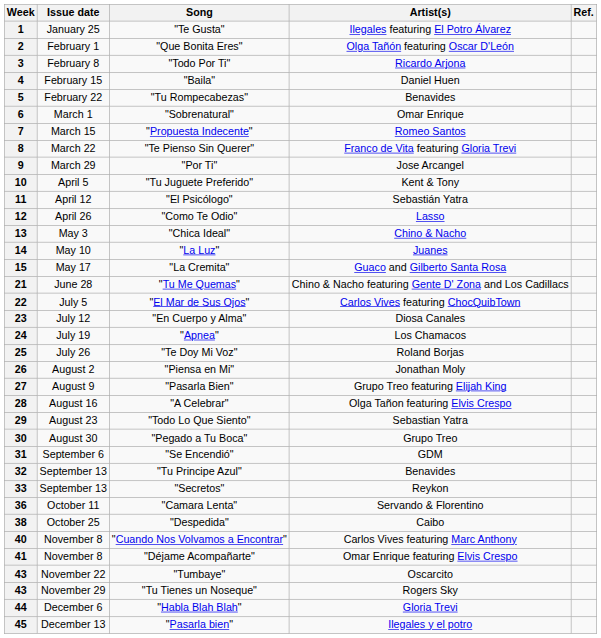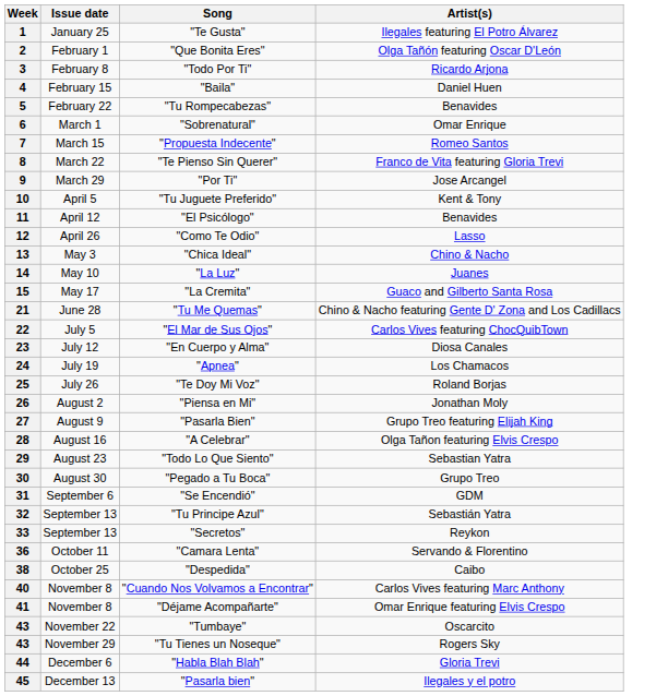- column: Ref.
11 | Artist(s): Sebastián Yatra -> Benavides
32 | Artist(s): Benavides -> Sebastián Yatra
